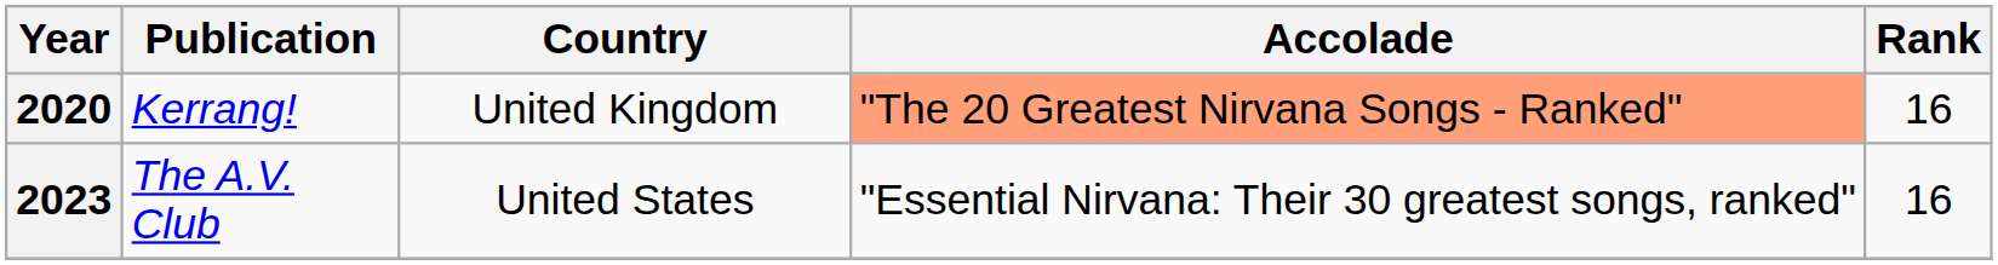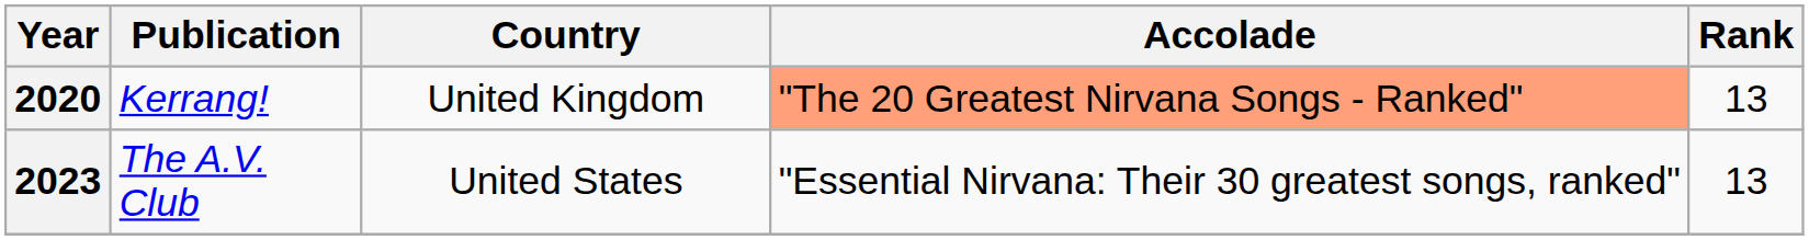2020 | Rank: 16 -> 13
2023 | Rank: 16 -> 13
